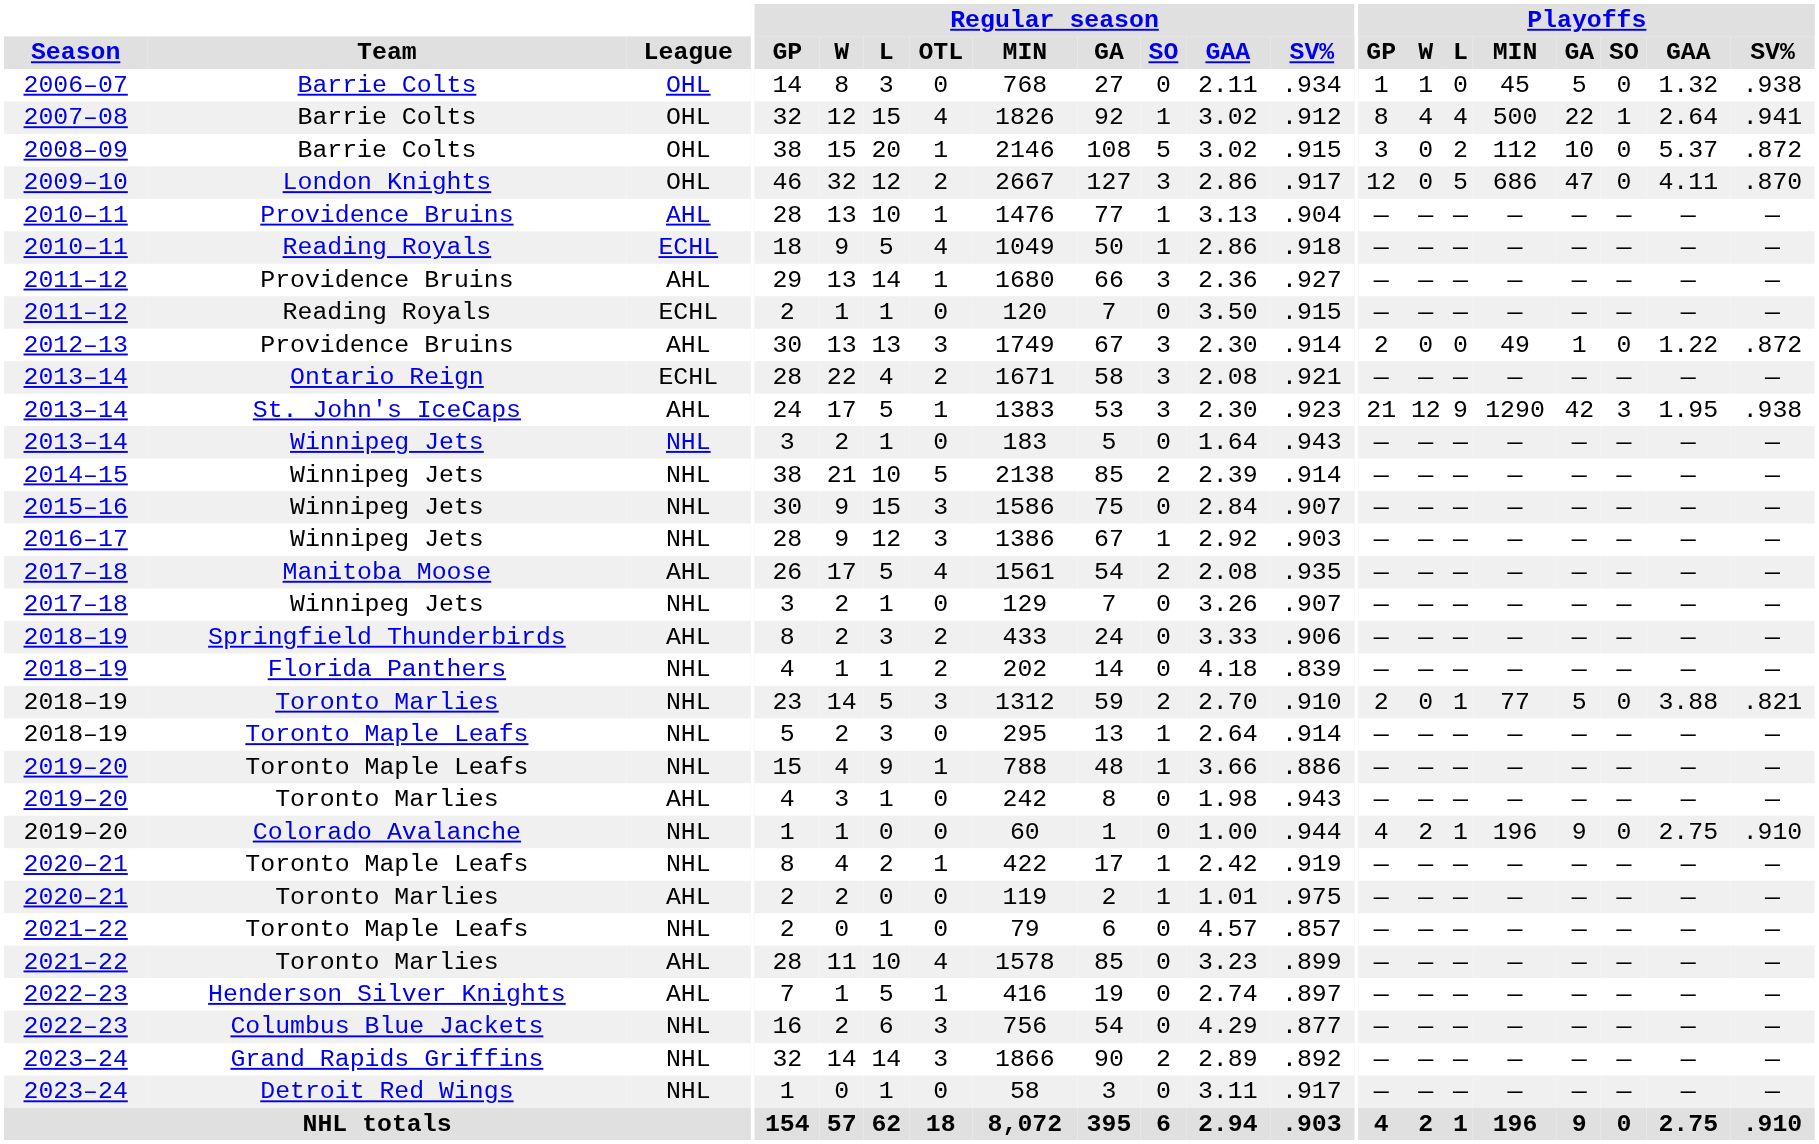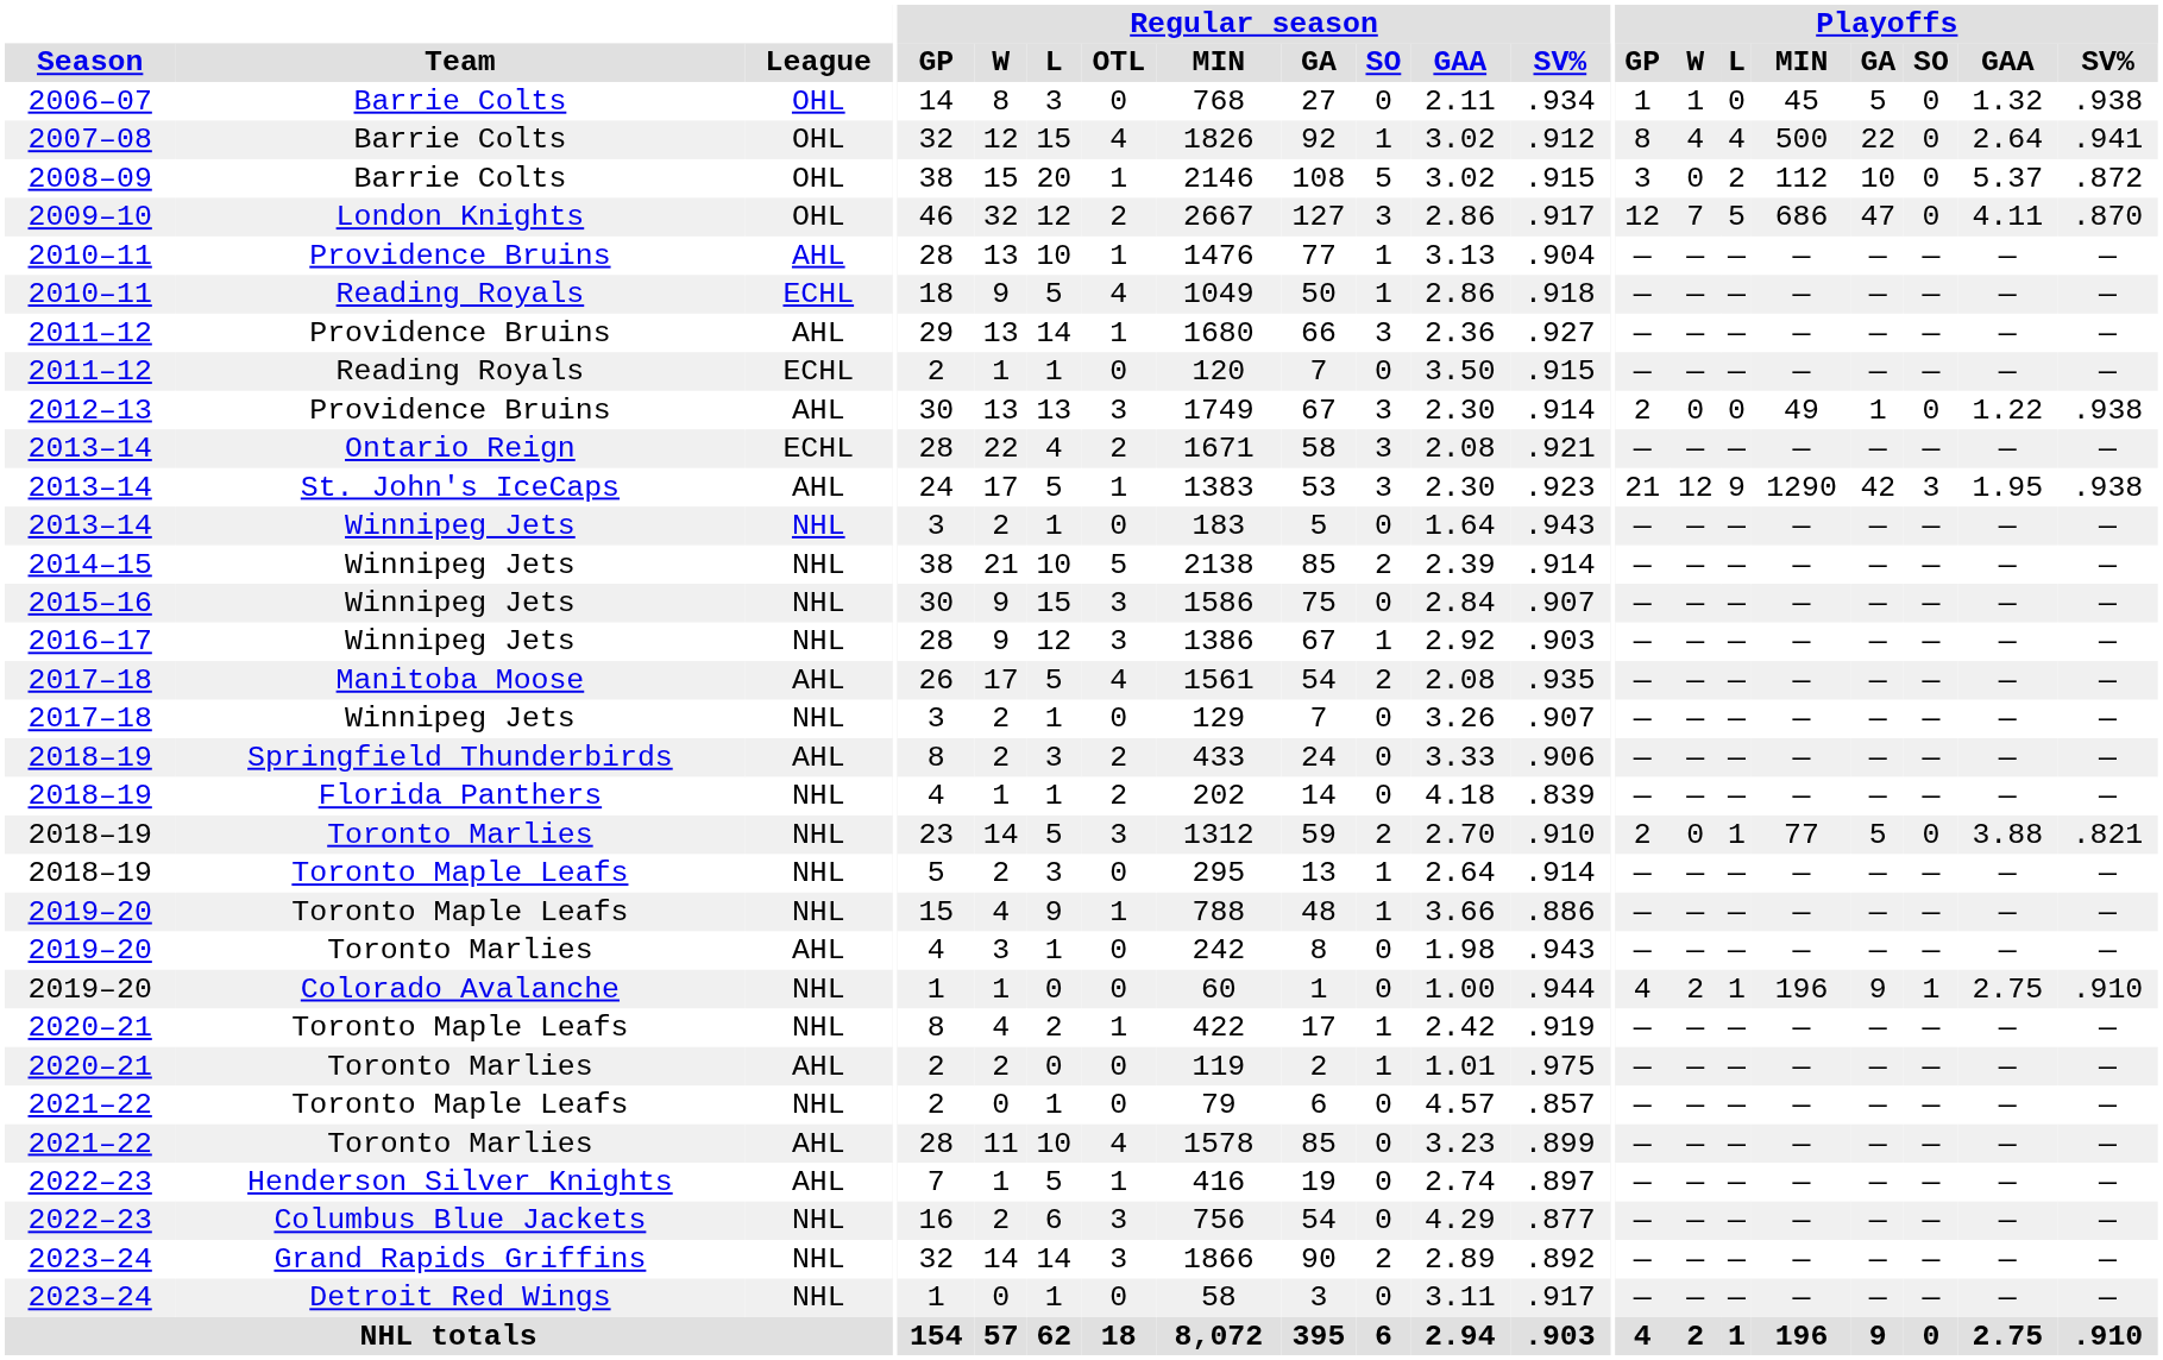2007–08 | Playoffs / SO: 1 -> 0
2009–10 | Playoffs / W: 0 -> 7
2012–13 | Playoffs / SV%: .872 -> .938
2019–20 / Colorado Avalanche | Playoffs / SO: 0 -> 1
